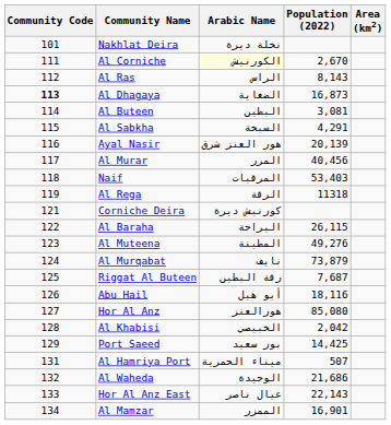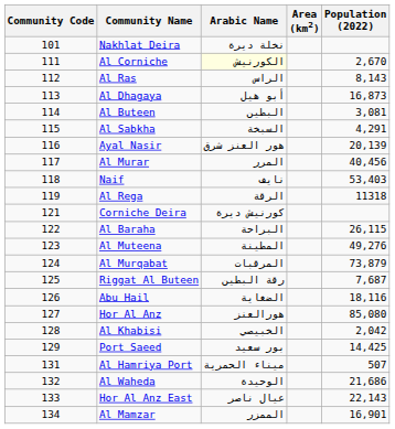columns swapped: Area (km2) <-> Population (2022)
Al Dhagaya | Community Code: bold -> normal
Al Dhagaya | Arabic Name: الضغاية -> أبو هيل
Naif | Arabic Name: المرقبات -> نايف
Al Murqabat | Arabic Name: نايف -> المرقبات
Abu Hail | Arabic Name: أبو هيل -> الضغاية
